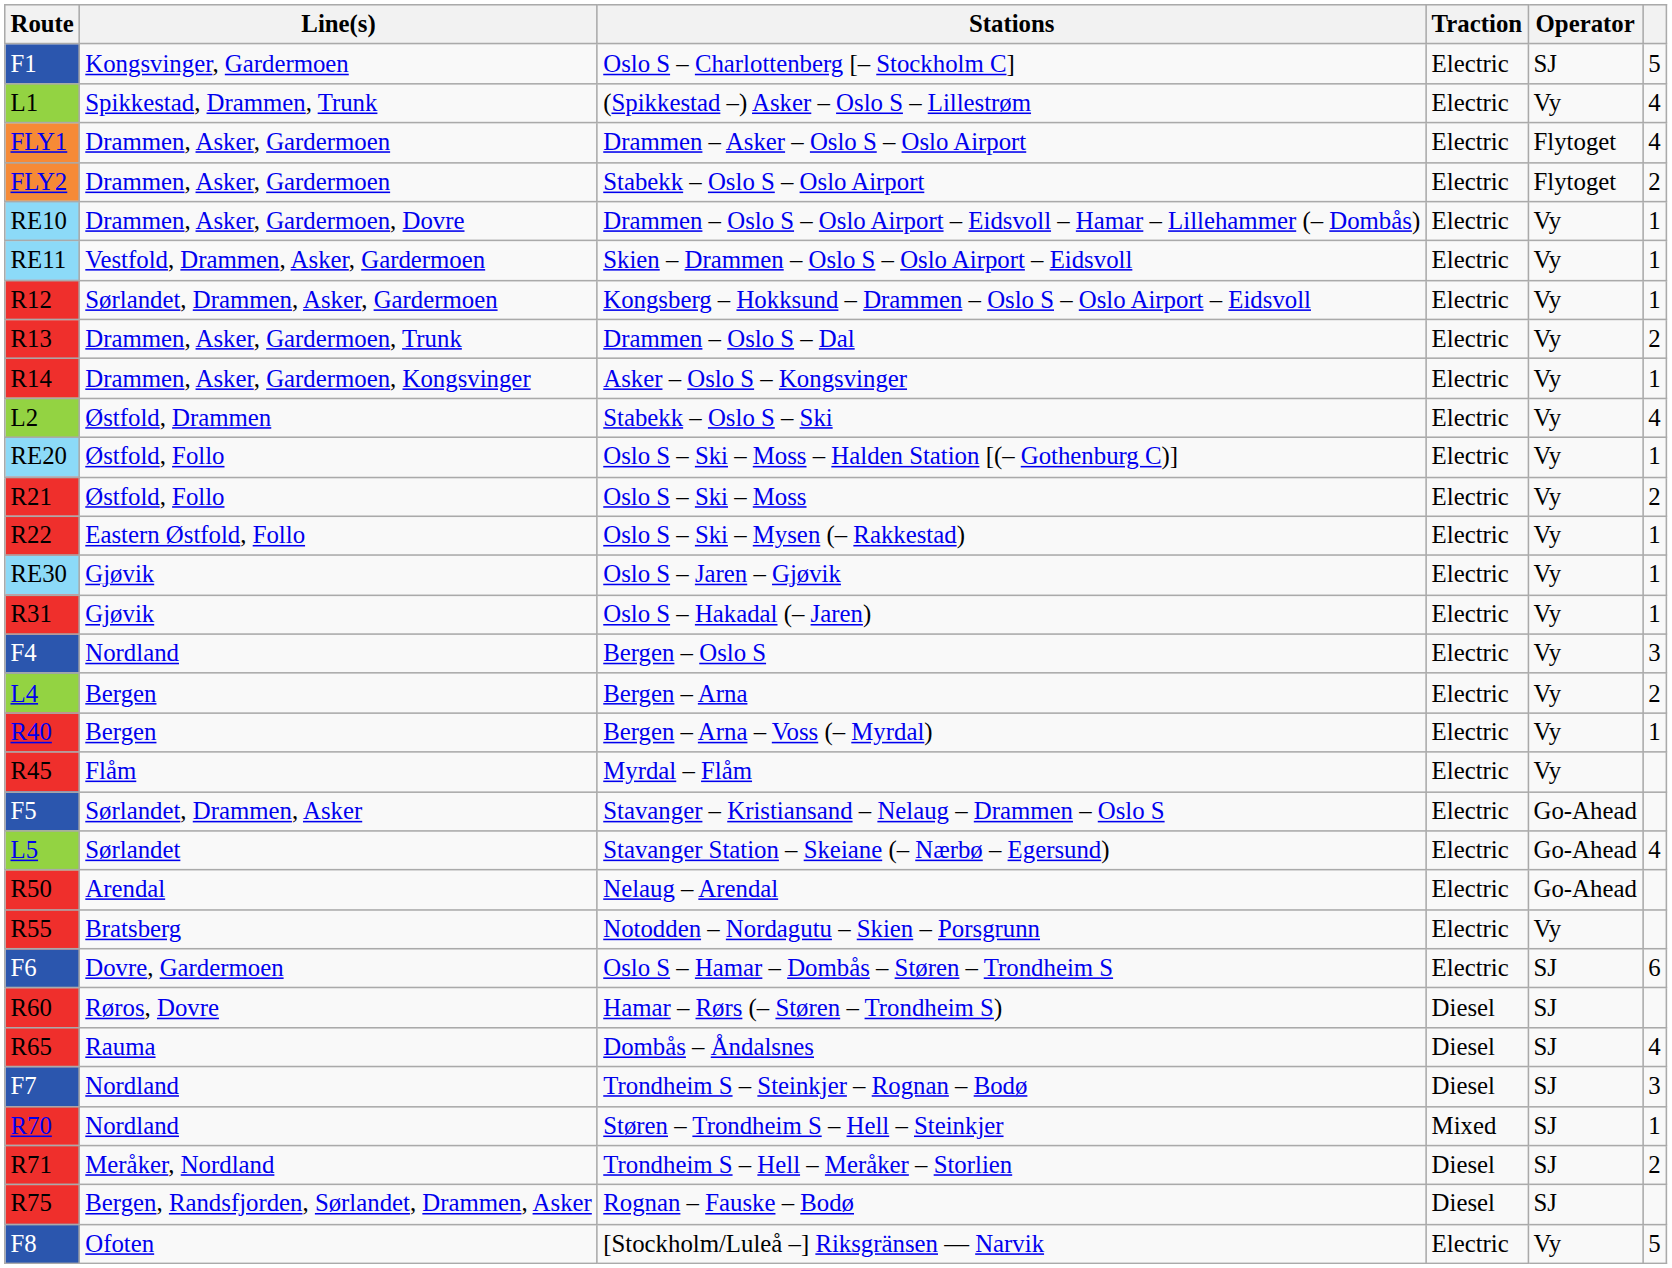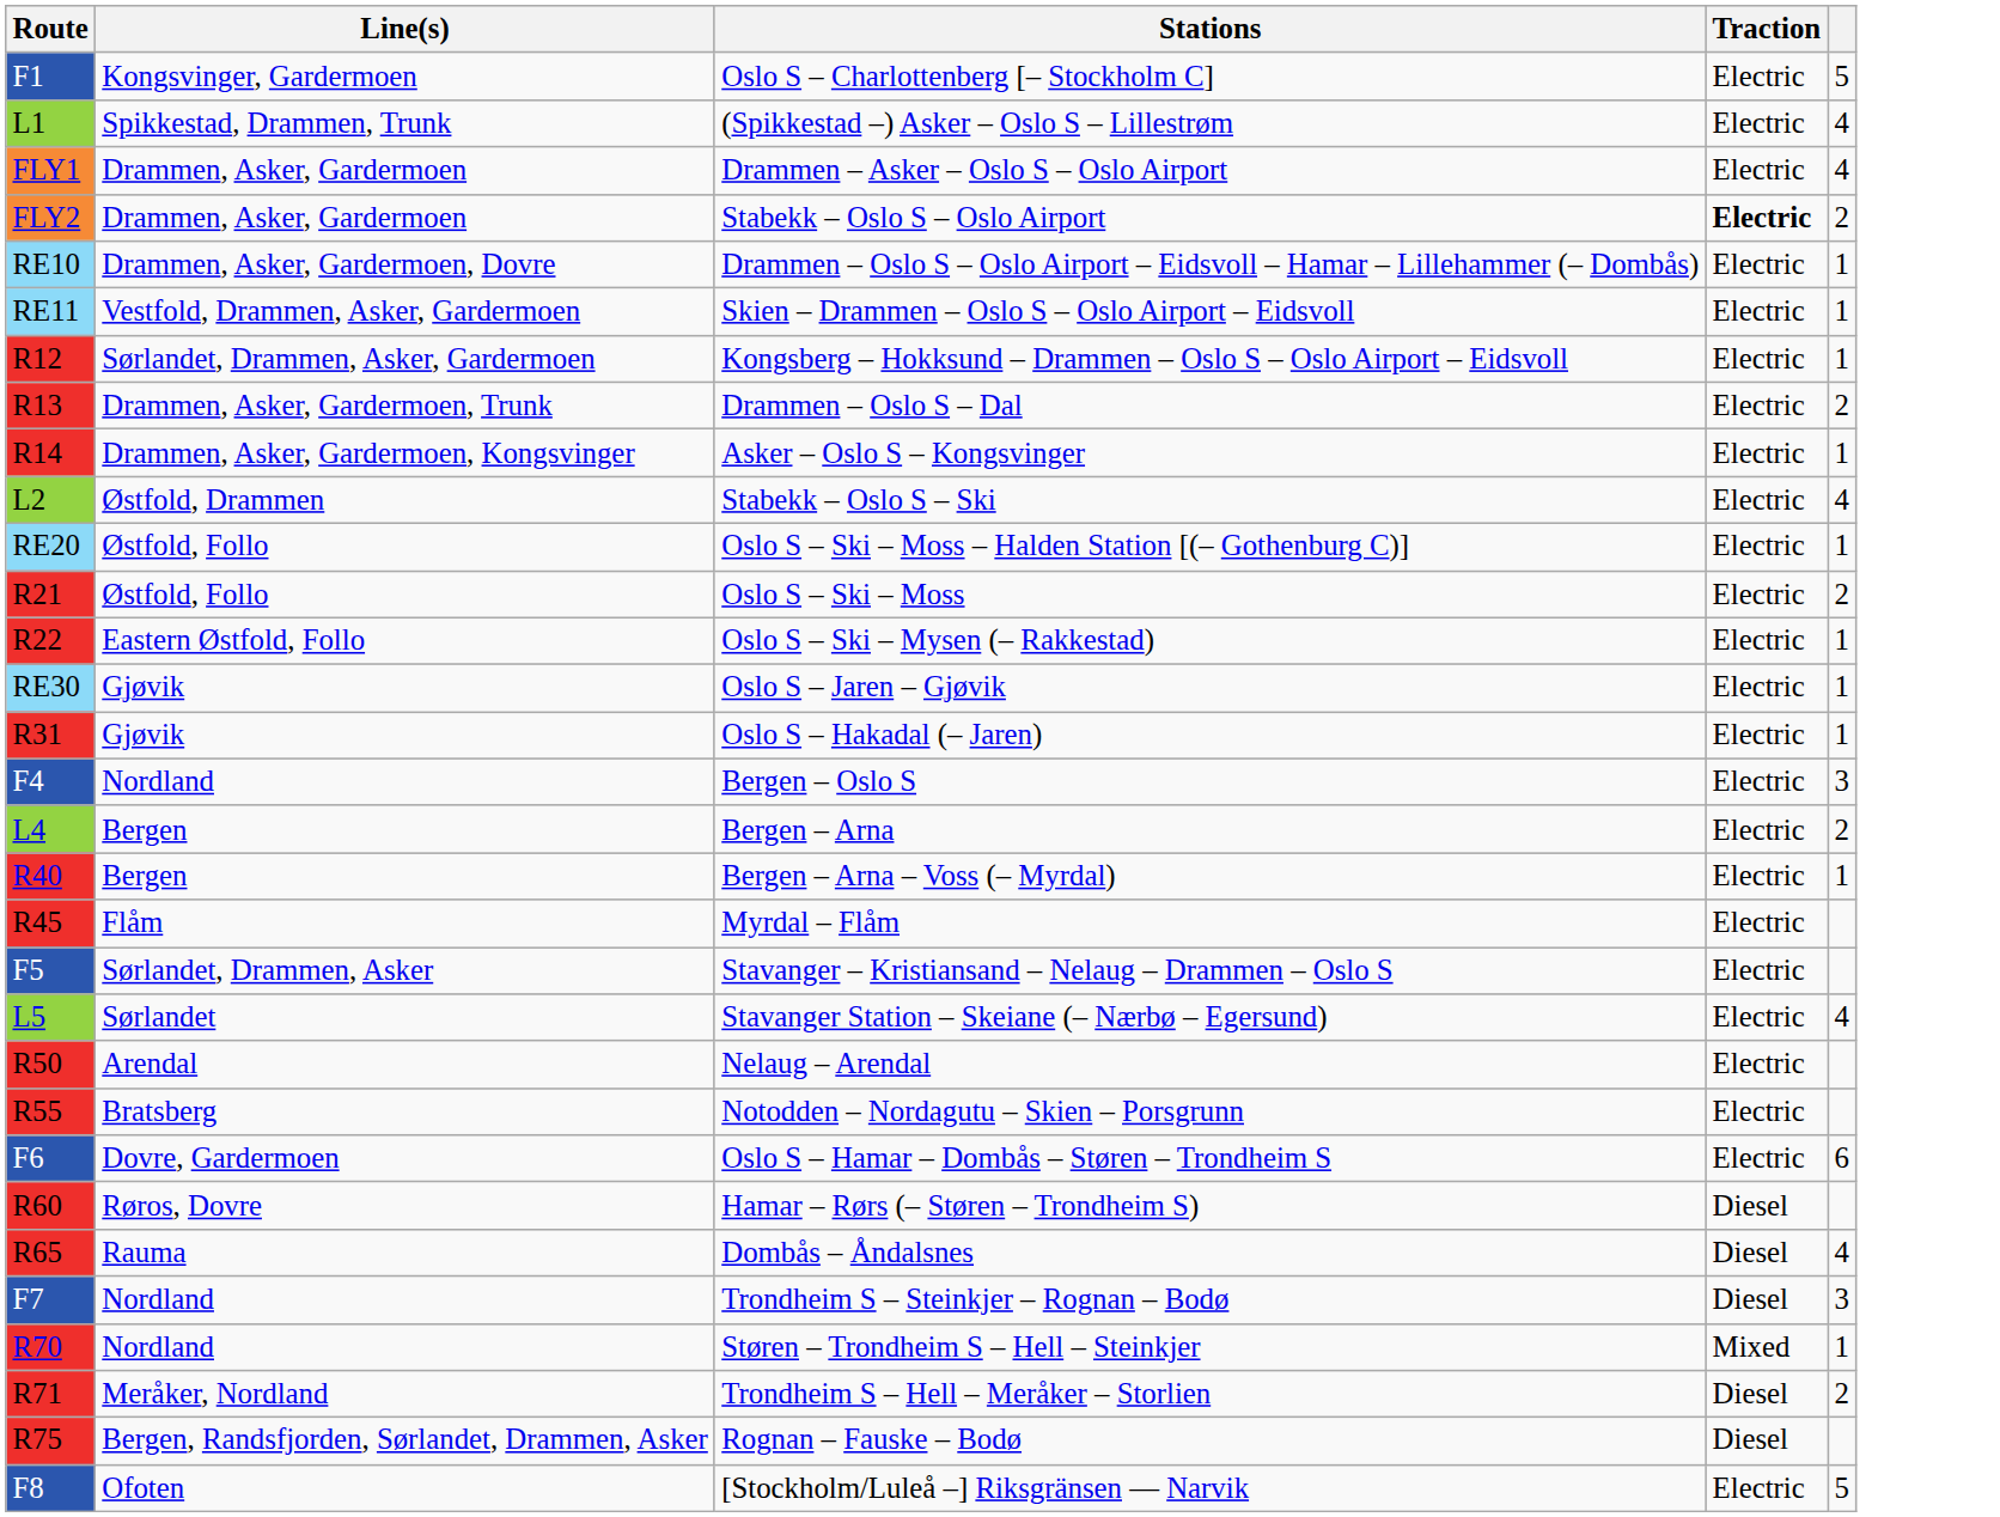- column: Operator | SJ | Vy | Flytoget | Flytoget | Vy | Vy | Vy | Vy | Vy | Vy | Vy | Vy | Vy | Vy | Vy | Vy | Vy | Vy | Vy | Go-Ahead | Go-Ahead | Go-Ahead | Vy | SJ | SJ | SJ | SJ | SJ | SJ | SJ | Vy
Stabekk – Oslo S – Oslo Airport | Traction: normal -> bold
